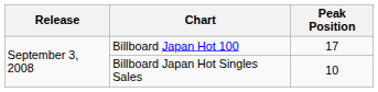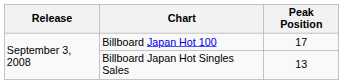Billboard Japan Hot Singles Sales | Peak Position: 10 -> 13
